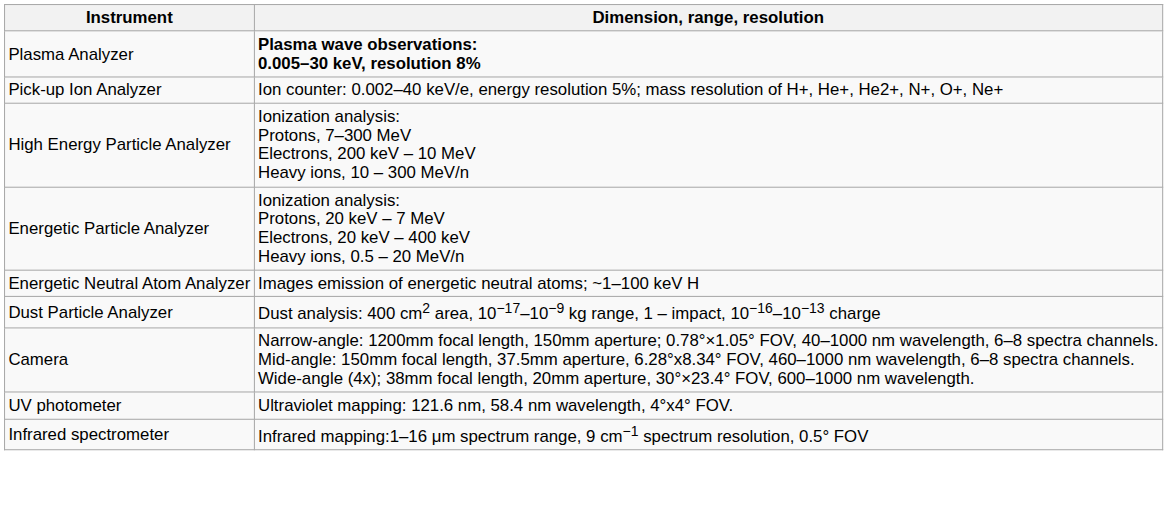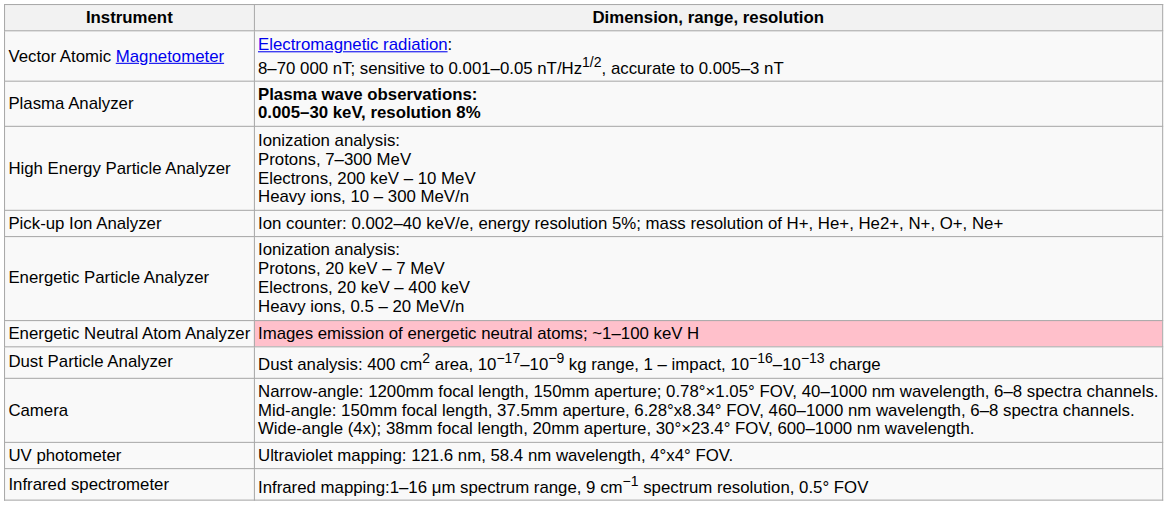+ row: Vector Atomic Magnetometer | Electromagnetic radiation: 8–70 000 nT; sensitive to 0.001–0.05 nT/Hz1/2, accurate to 0.005–3 nT
rows swapped: Pick-up Ion Analyzer <-> High Energy Particle Analyzer
Energetic Neutral Atom Analyzer | Dimension, range, resolution: no background -> pink background
